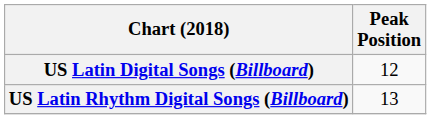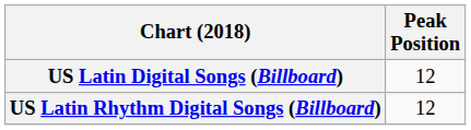US Latin Rhythm Digital Songs (Billboard) | Peak Position: 13 -> 12
